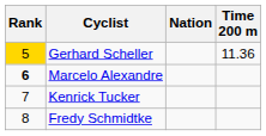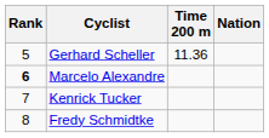columns swapped: Nation <-> Time 200 m
Gerhard Scheller | Rank: gold background -> no background
